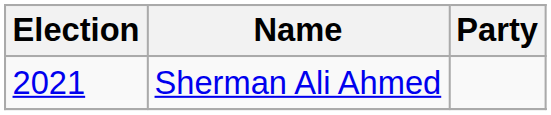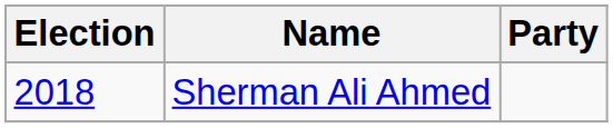Sherman Ali Ahmed | Election: 2021 -> 2018
